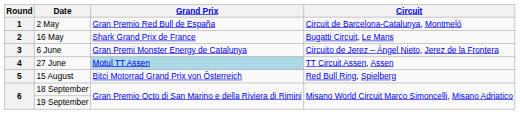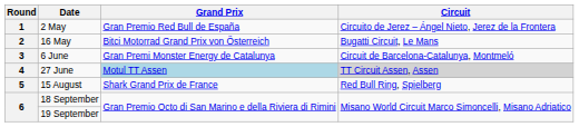2 May | Circuit: Circuit de Barcelona-Catalunya, Montmeló -> Circuito de Jerez – Ángel Nieto, Jerez de la Frontera
16 May | Grand Prix: Shark Grand Prix de France -> Bitci Motorrad Grand Prix von Österreich
6 June | Circuit: Circuito de Jerez – Ángel Nieto, Jerez de la Frontera -> Circuit de Barcelona-Catalunya, Montmeló
27 June | Circuit: no background -> lightgrey background
15 August | Grand Prix: Bitci Motorrad Grand Prix von Österreich -> Shark Grand Prix de France
